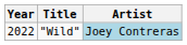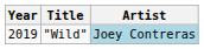"Wild" | Year: 2022 -> 2019
